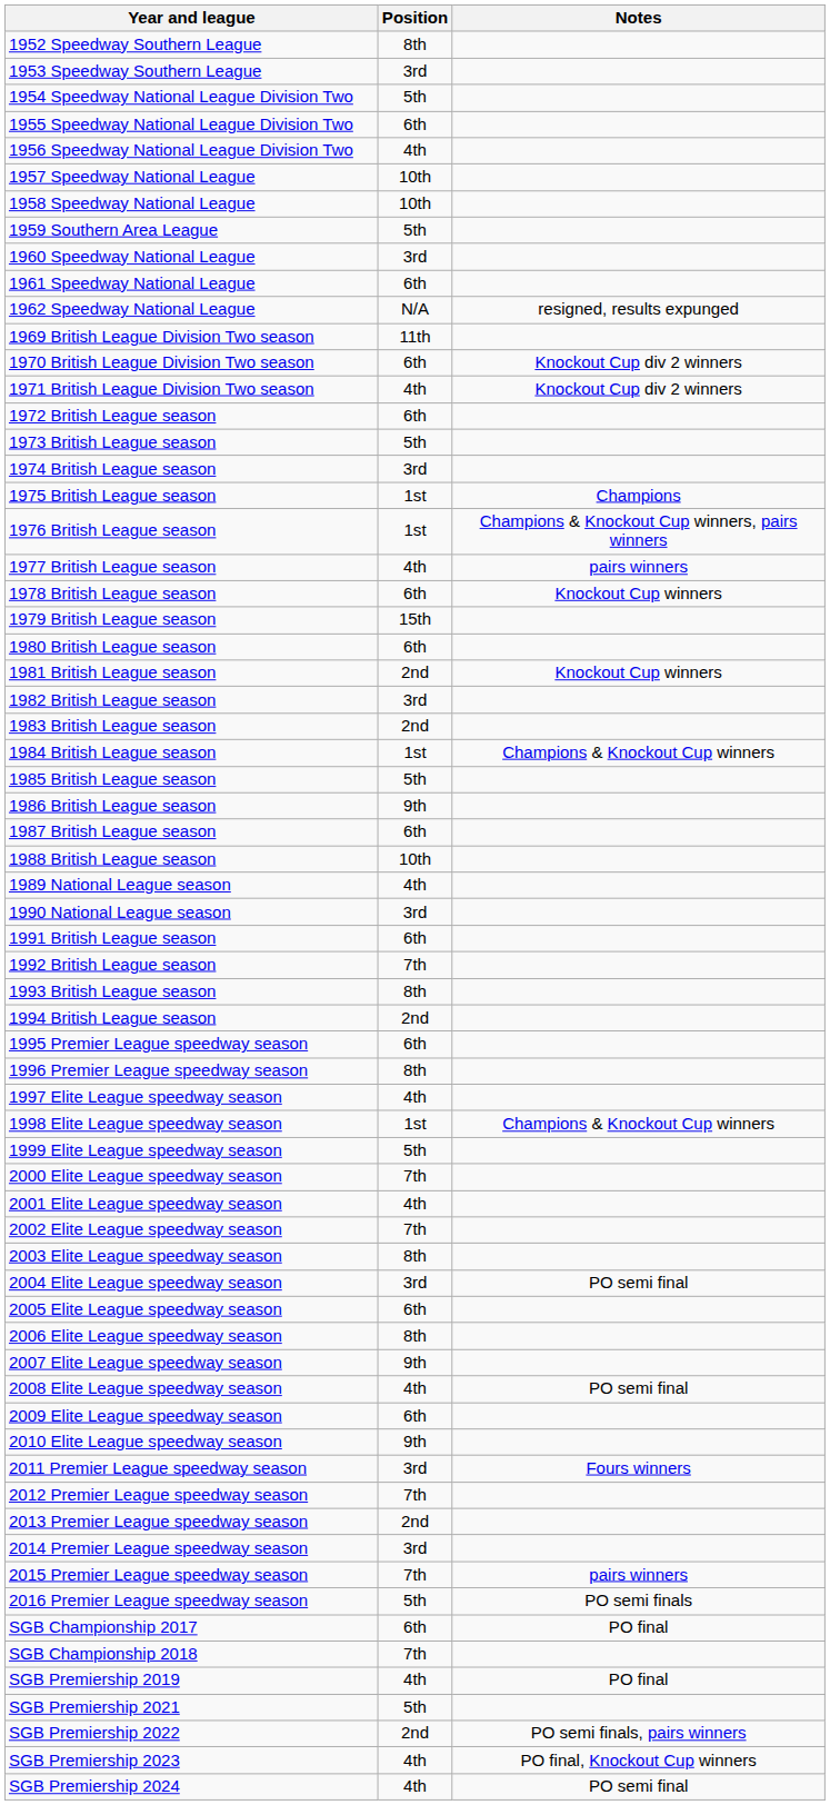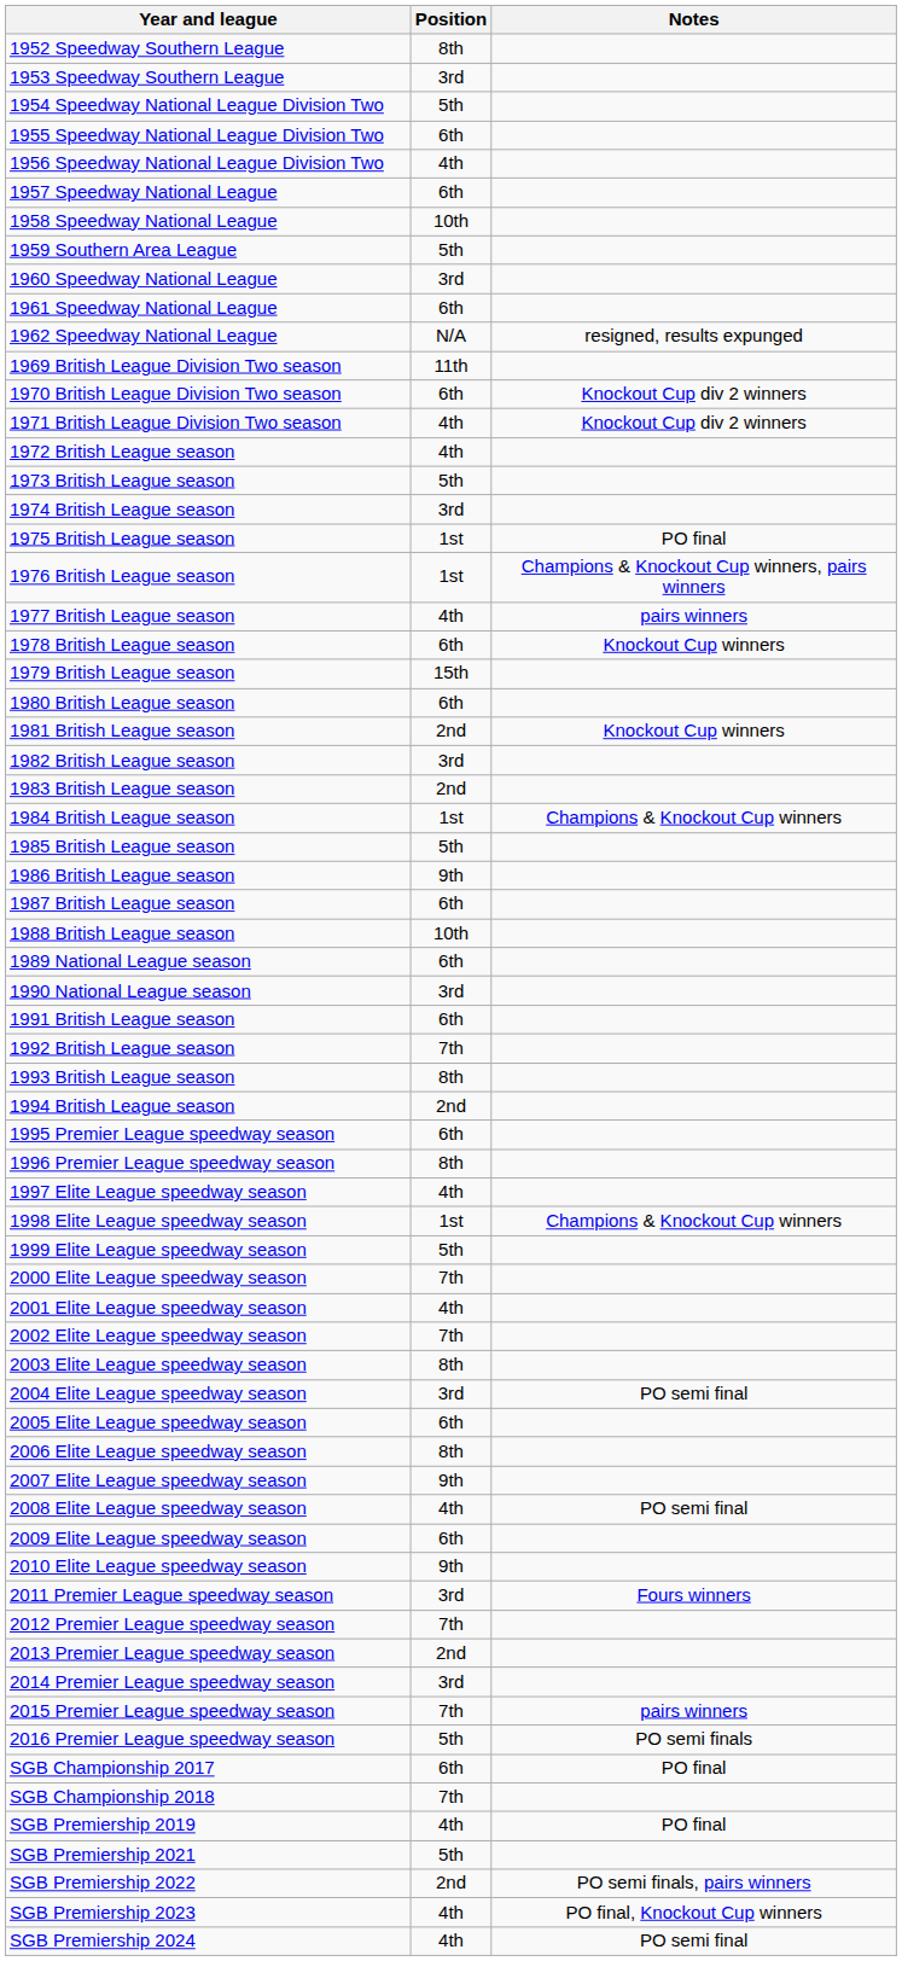1957 Speedway National League | Position: 10th -> 6th
1972 British League season | Position: 6th -> 4th
1975 British League season | Notes: Champions -> PO final
1989 National League season | Position: 4th -> 6th
